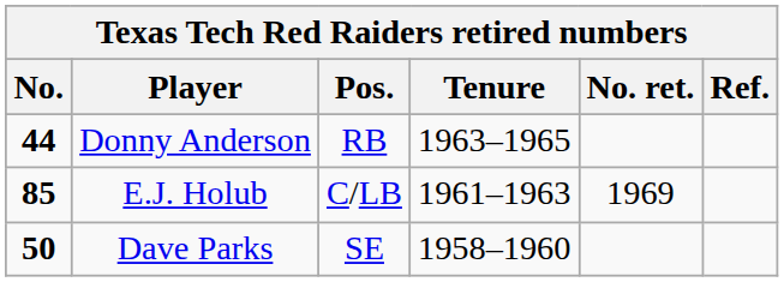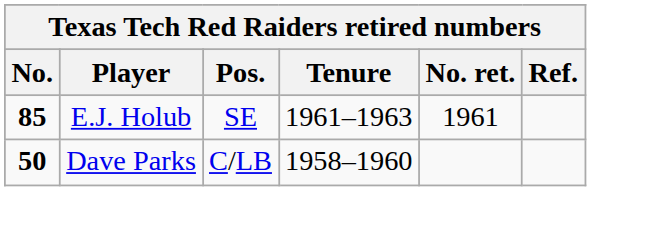- row: 44 | Donny Anderson | RB | 1963–1965
E.J. Holub | Pos.: C/LB -> SE
E.J. Holub | No. ret.: 1969 -> 1961
Dave Parks | Pos.: SE -> C/LB
